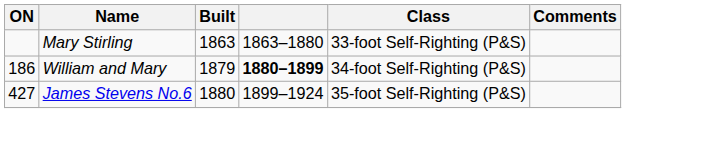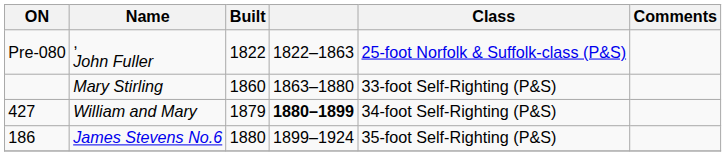+ row: Pre-080 | , John Fuller | 1822 | 1822–1863 | 25-foot Norfolk & Suffolk-class (P&S)
Mary Stirling | Built: 1863 -> 1860
William and Mary | ON: 186 -> 427
James Stevens No.6 | ON: 427 -> 186
